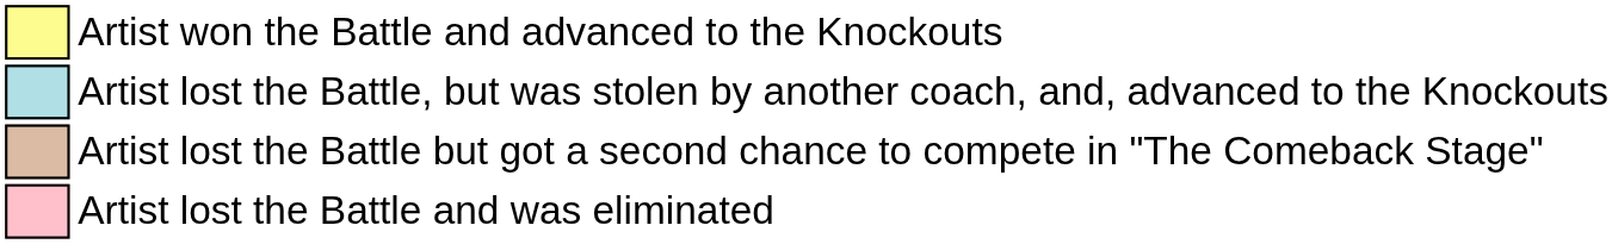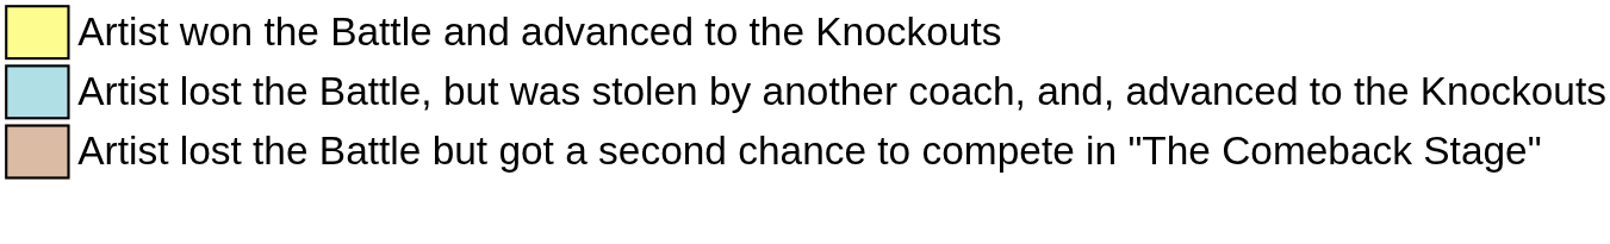- row: Artist lost the Battle and was eliminated
